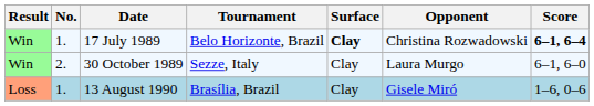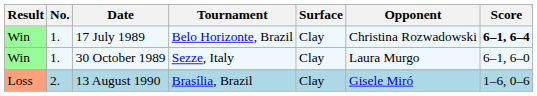17 July 1989 | Surface: bold -> normal
30 October 1989 | No.: 2. -> 1.
13 August 1990 | No.: 1. -> 2.
